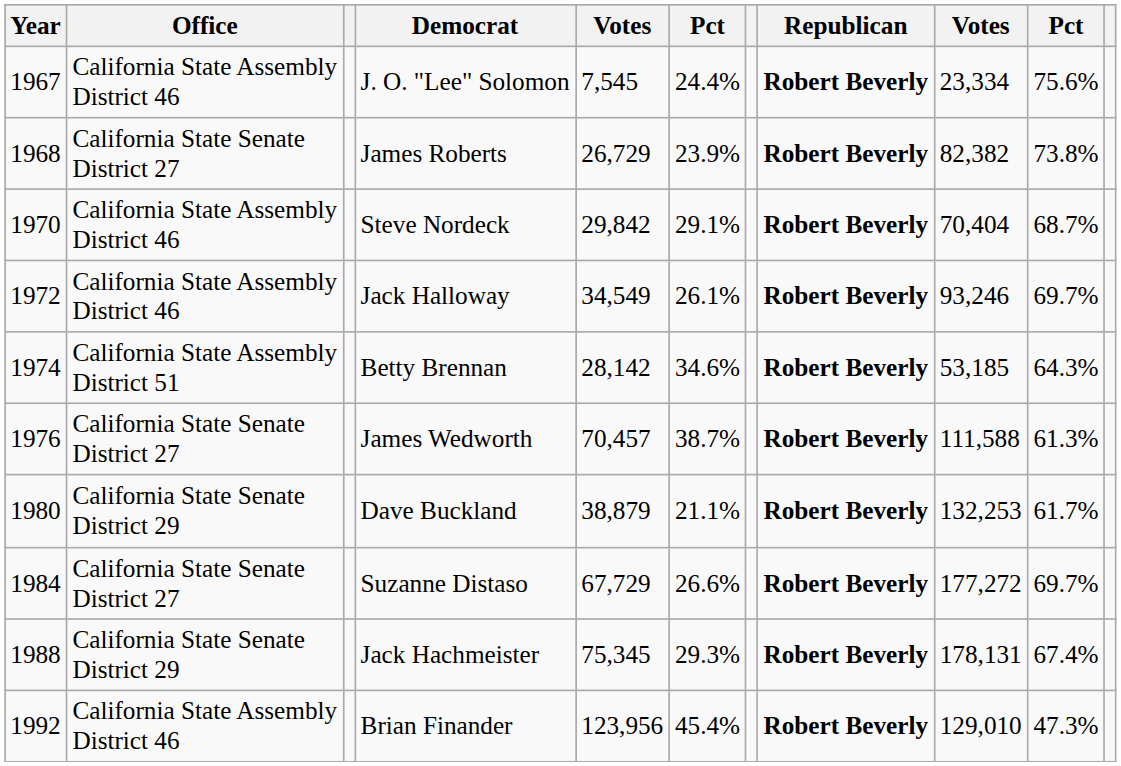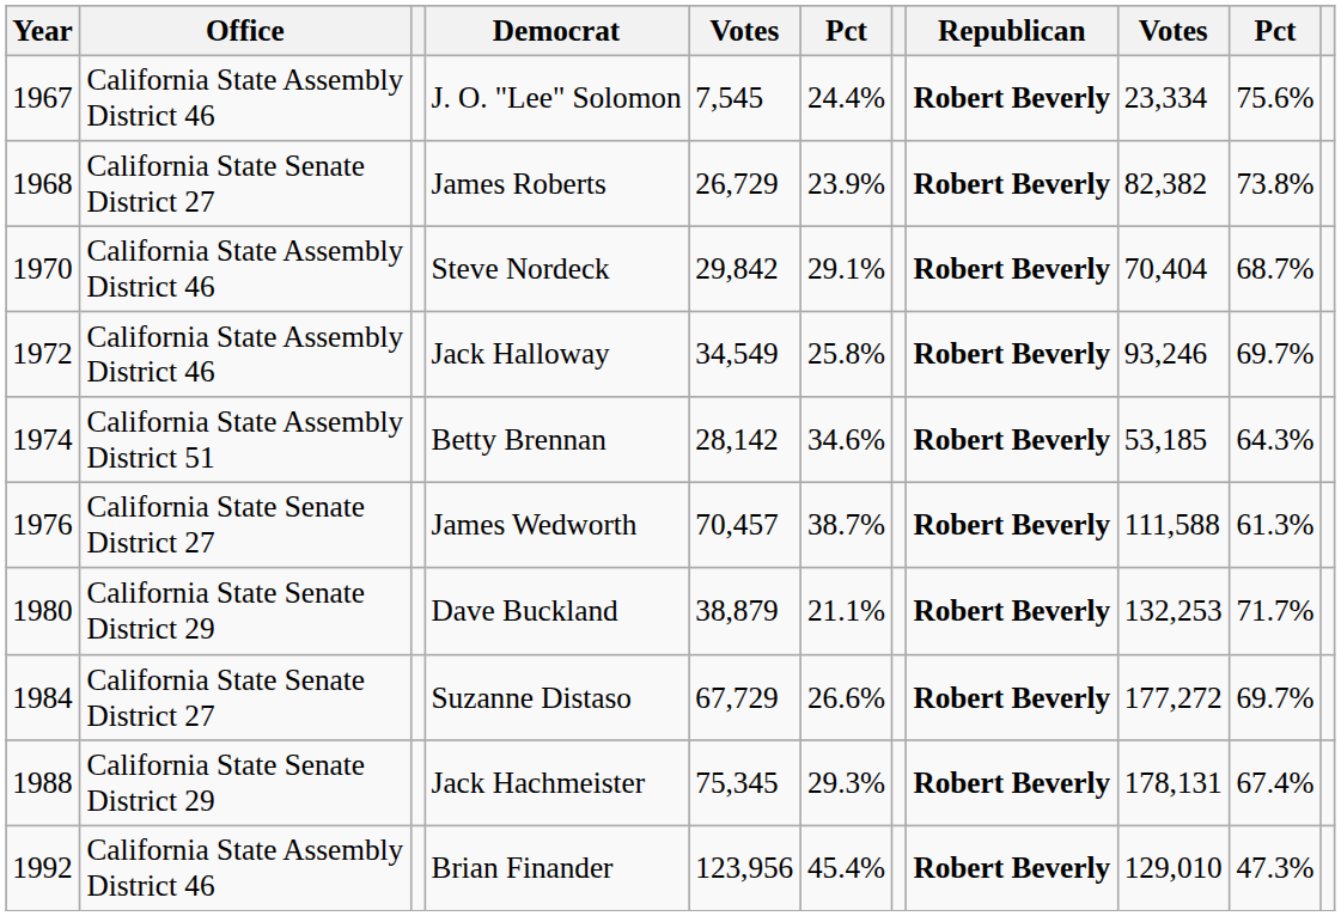Jack Halloway | column 6: 26.1% -> 25.8%
Dave Buckland | column 10: 61.7% -> 71.7%
